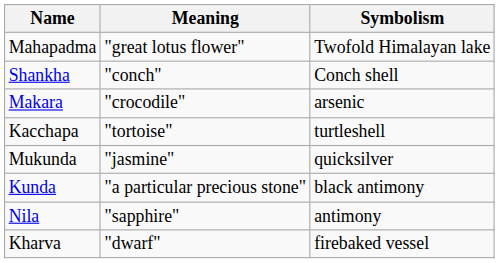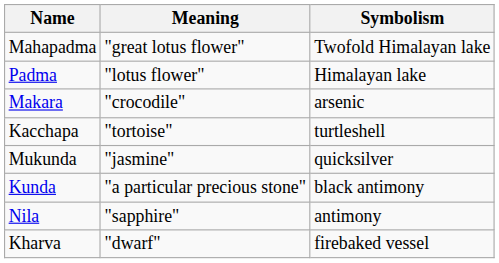+ row: Padma | "lotus flower" | Himalayan lake
- row: Shankha | "conch" | Conch shell
